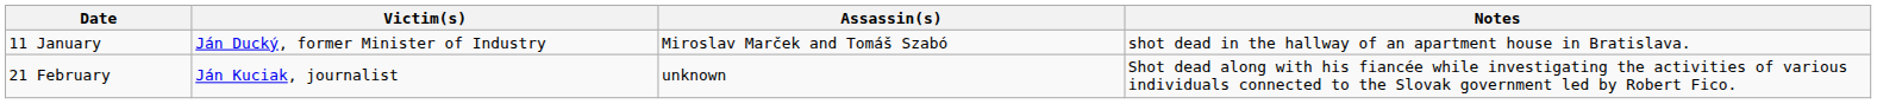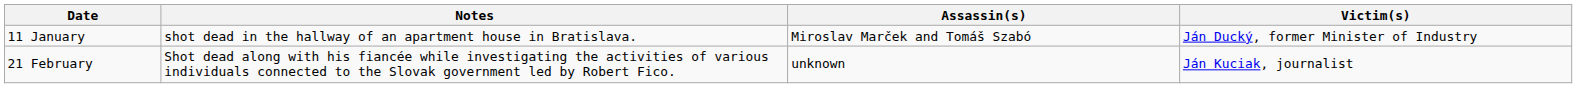columns swapped: Victim(s) <-> Notes
